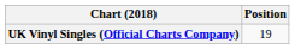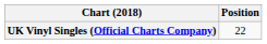UK Vinyl Singles (Official Charts Company) | Position: 19 -> 22
